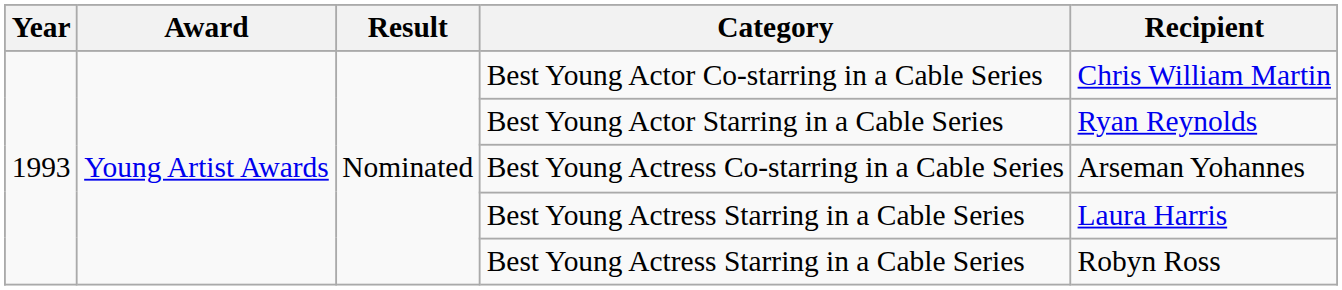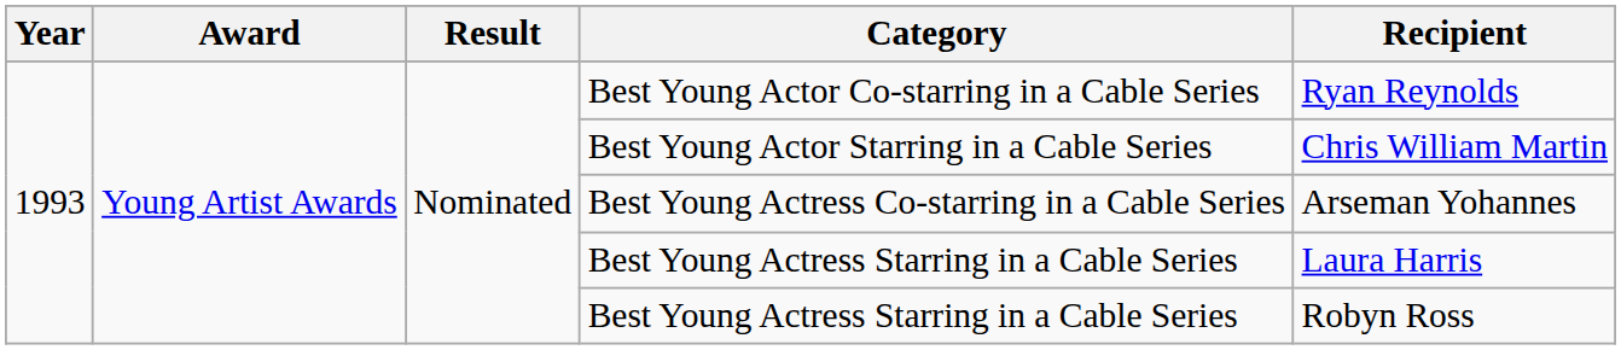Best Young Actor Co-starring in a Cable Series | Recipient: Chris William Martin -> Ryan Reynolds
Best Young Actor Starring in a Cable Series | Recipient: Ryan Reynolds -> Chris William Martin
